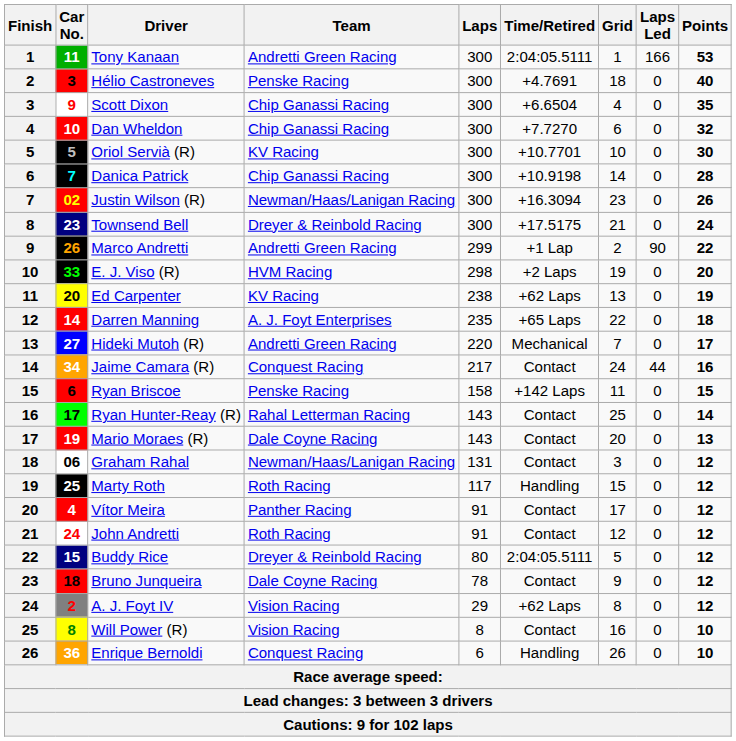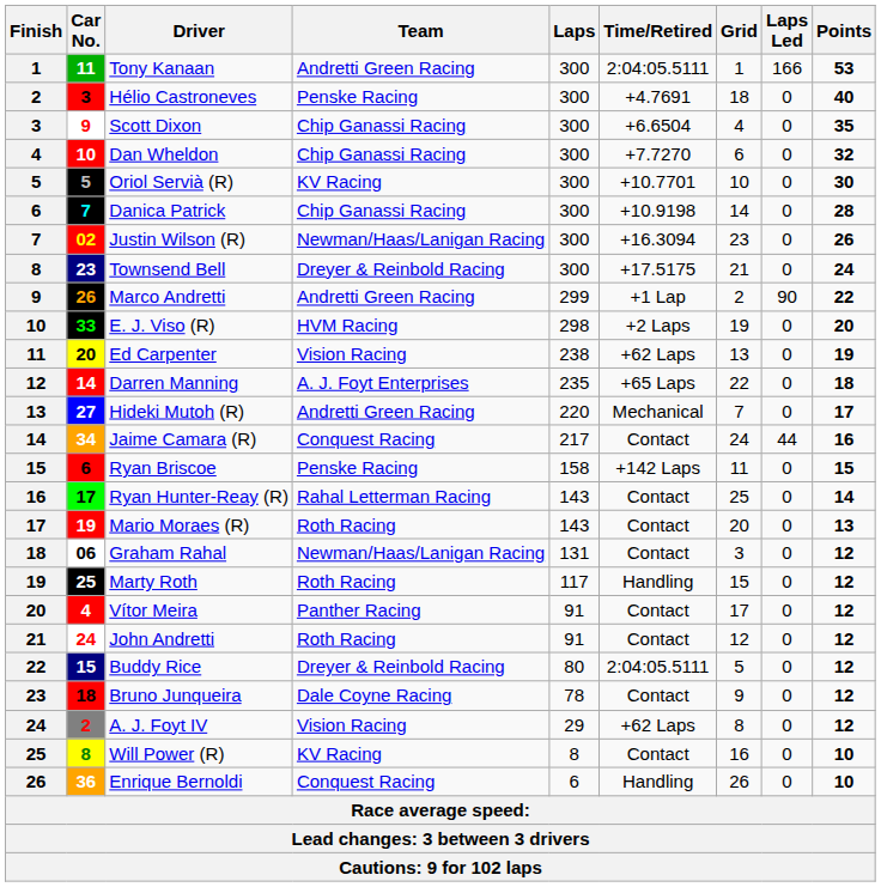Ed Carpenter | Team: KV Racing -> Vision Racing
Mario Moraes (R) | Team: Dale Coyne Racing -> Roth Racing
Will Power (R) | Team: Vision Racing -> KV Racing
